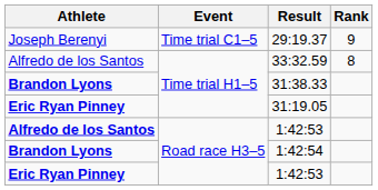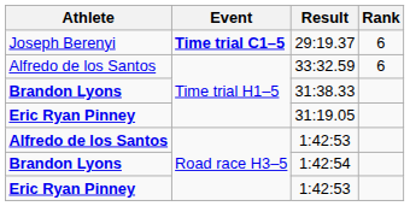29:19.37 | Event: normal -> bold
29:19.37 | Rank: 9 -> 6
33:32.59 | Rank: 8 -> 6
